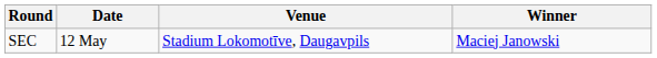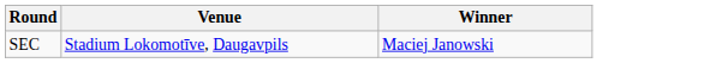- column: Date | 12 May
